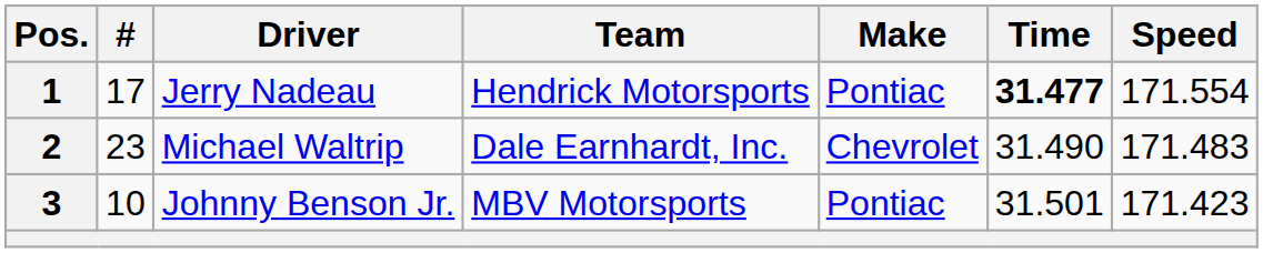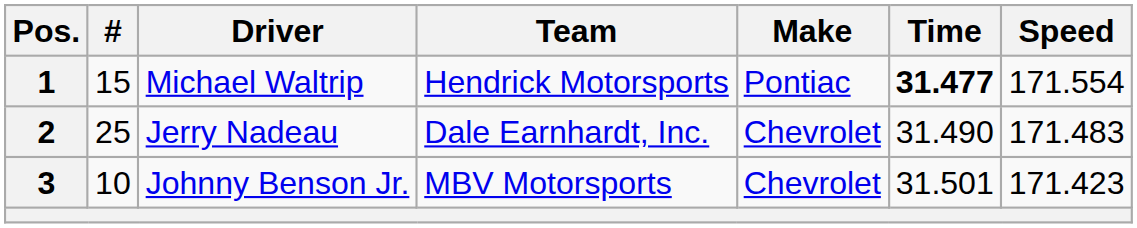1 | #: 17 -> 15
1 | Driver: Jerry Nadeau -> Michael Waltrip
2 | #: 23 -> 25
2 | Driver: Michael Waltrip -> Jerry Nadeau
3 | Make: Pontiac -> Chevrolet
